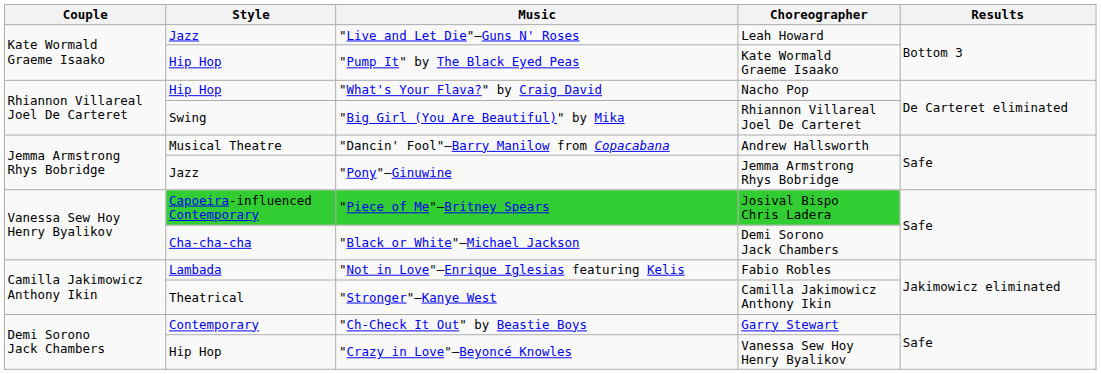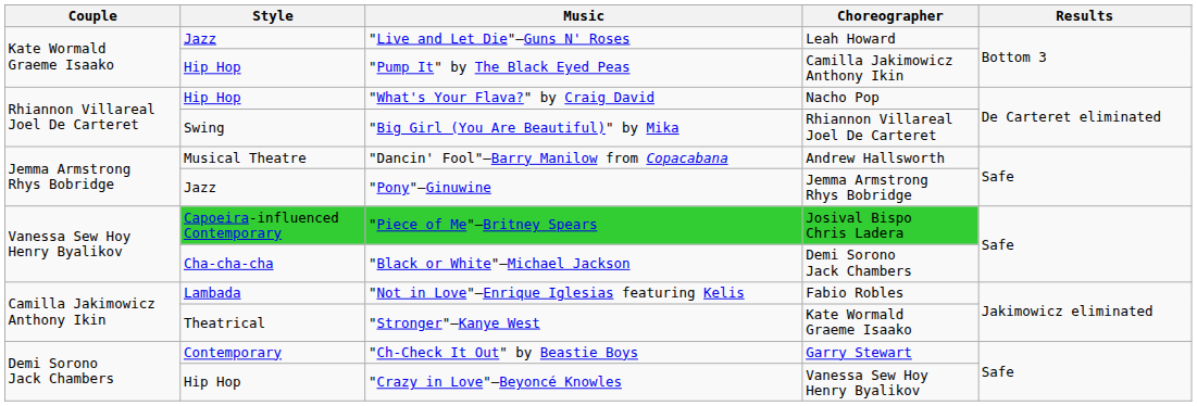"Pump It" by The Black Eyed Peas | Choreographer: Kate Wormald Graeme Isaako -> Camilla Jakimowicz Anthony Ikin
"Stronger"—Kanye West | Choreographer: Camilla Jakimowicz Anthony Ikin -> Kate Wormald Graeme Isaako
